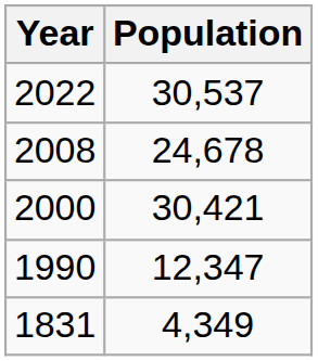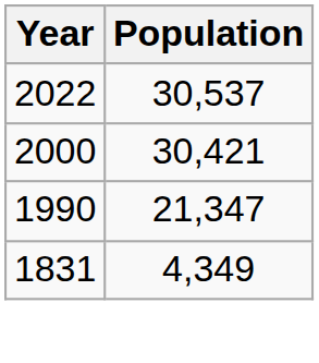- row: 2008 | 24,678
1990 | Population: 12,347 -> 21,347
